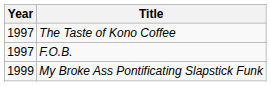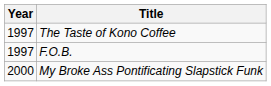My Broke Ass Pontificating Slapstick Funk | Year: 1999 -> 2000
